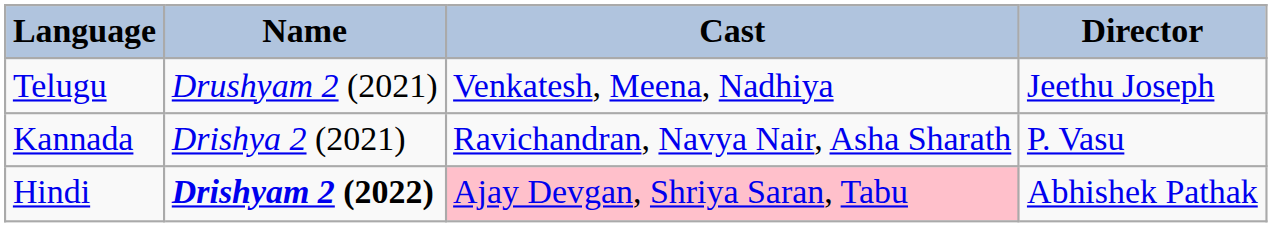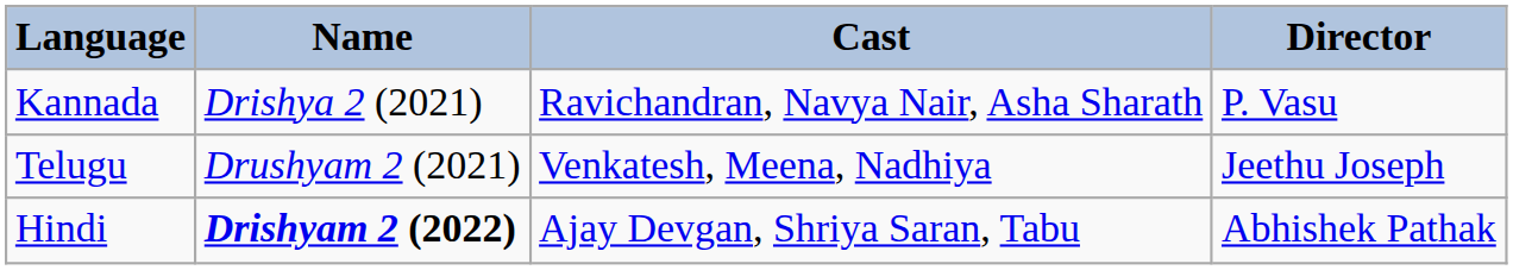rows swapped: Kannada <-> Telugu
Hindi | Cast: pink background -> no background
